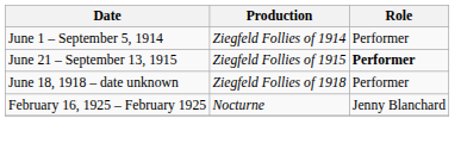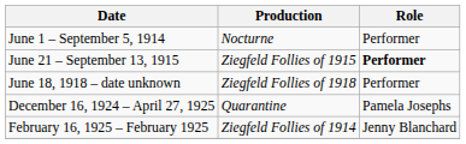June 1 – September 5, 1914 | Production: Ziegfeld Follies of 1914 -> Nocturne
+ row: December 16, 1924 – April 27, 1925 | Quarantine | Pamela Josephs
February 16, 1925 – February 1925 | Production: Nocturne -> Ziegfeld Follies of 1914
